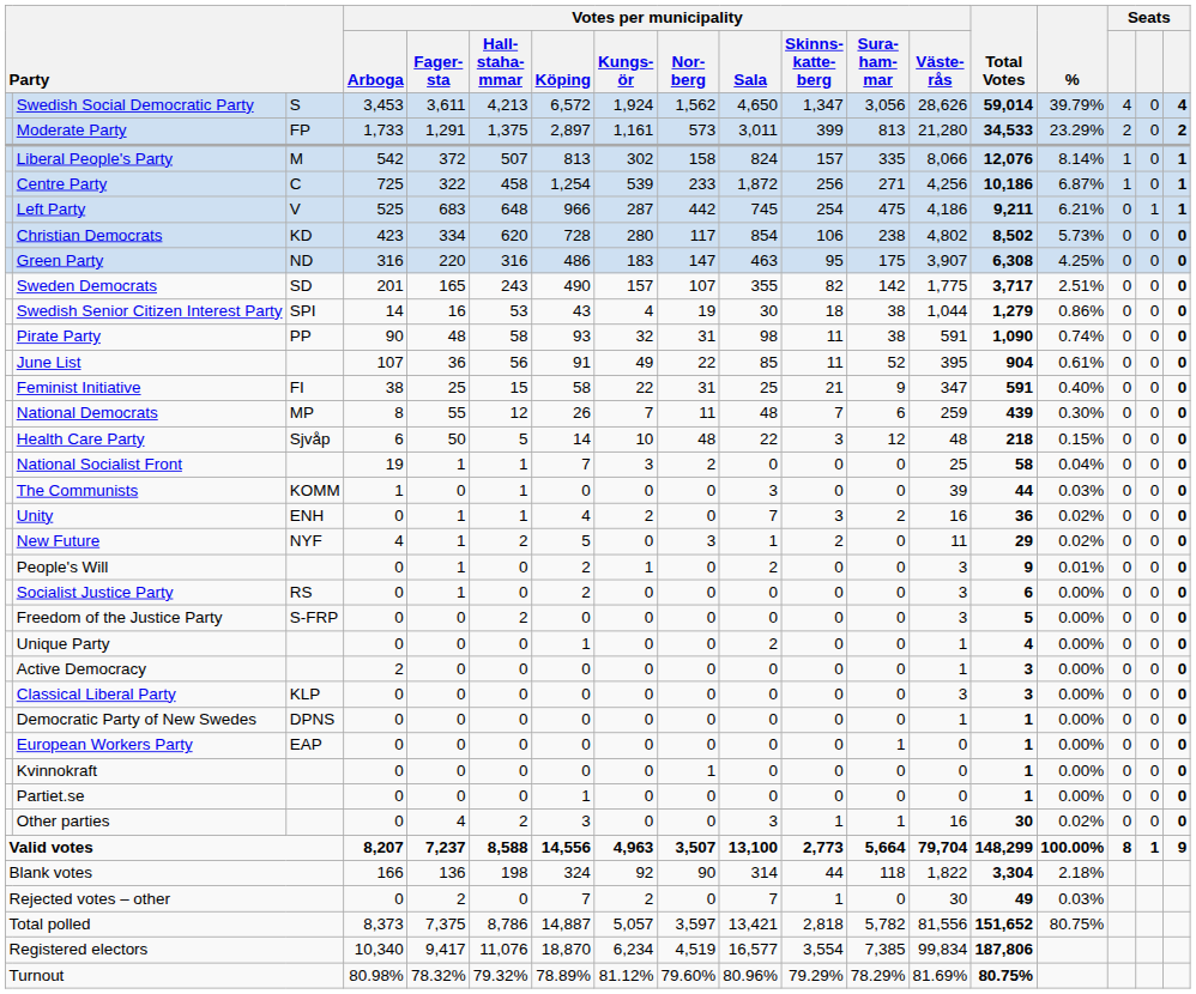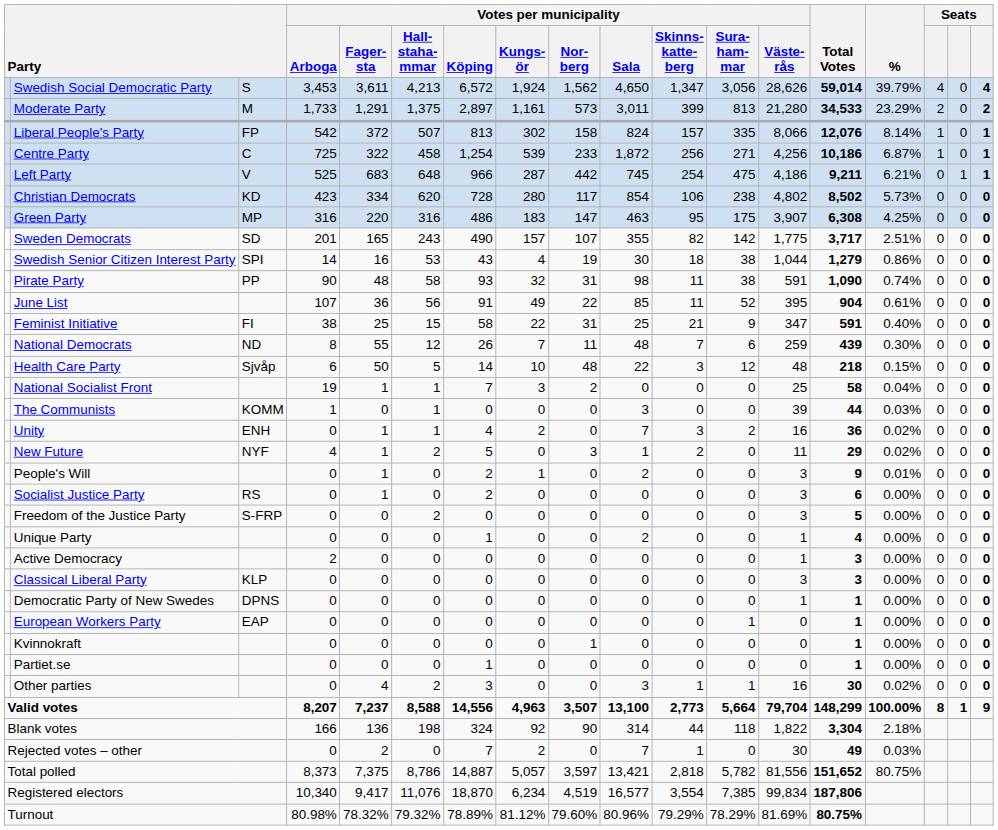Moderate Party | column 3: FP -> M
Liberal People's Party | column 3: M -> FP
Green Party | column 3: ND -> MP
National Democrats | column 3: MP -> ND
